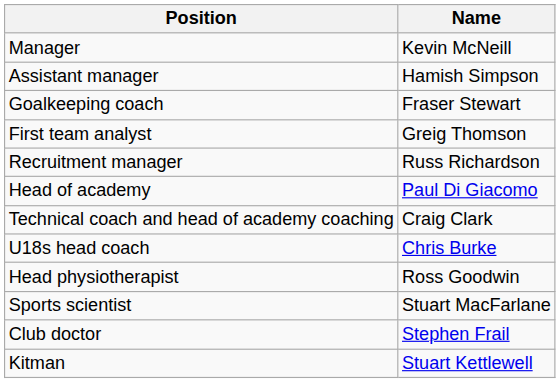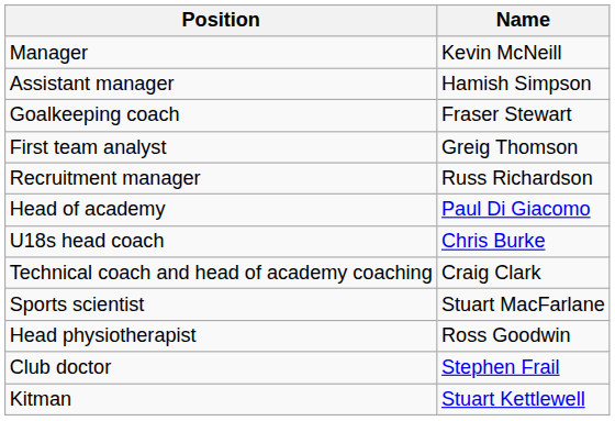rows swapped: Technical coach and head of academy coaching <-> U18s head coach
rows swapped: Head physiotherapist <-> Sports scientist
